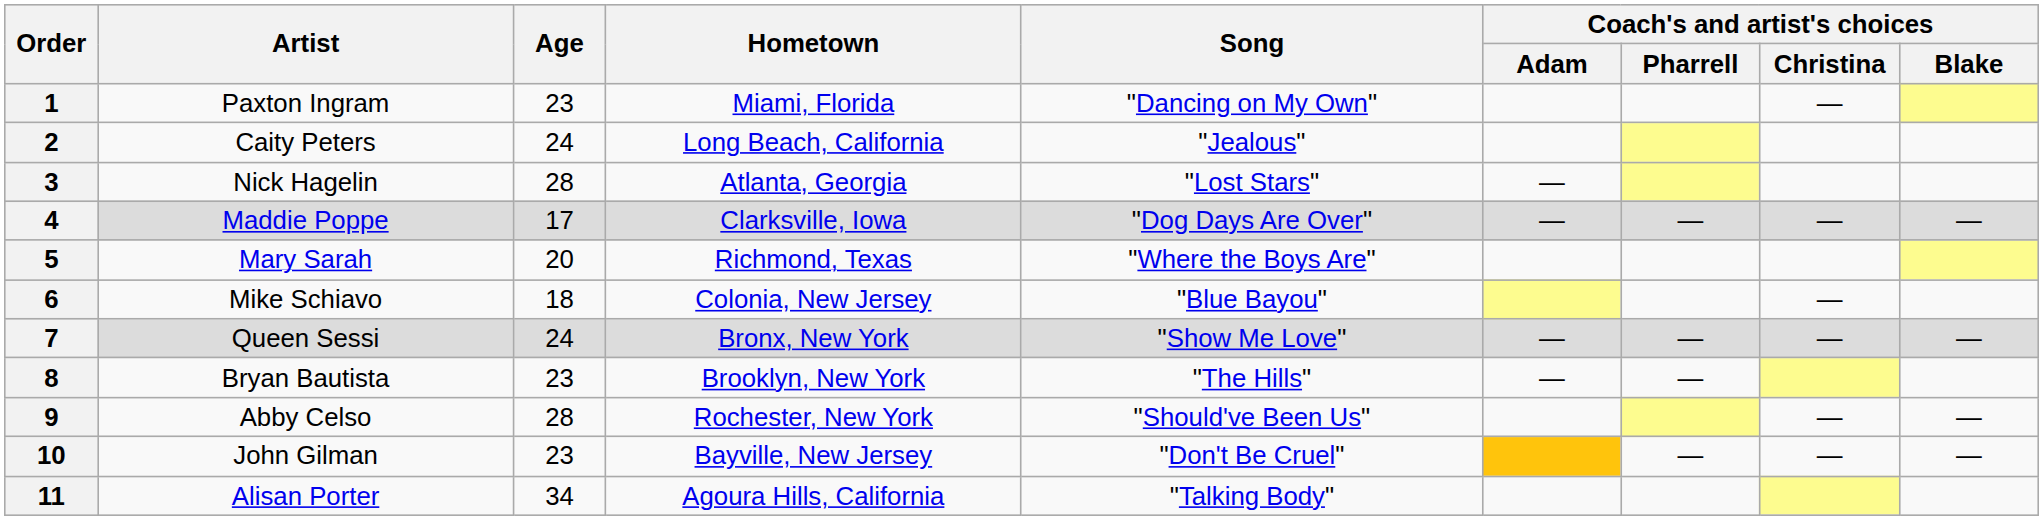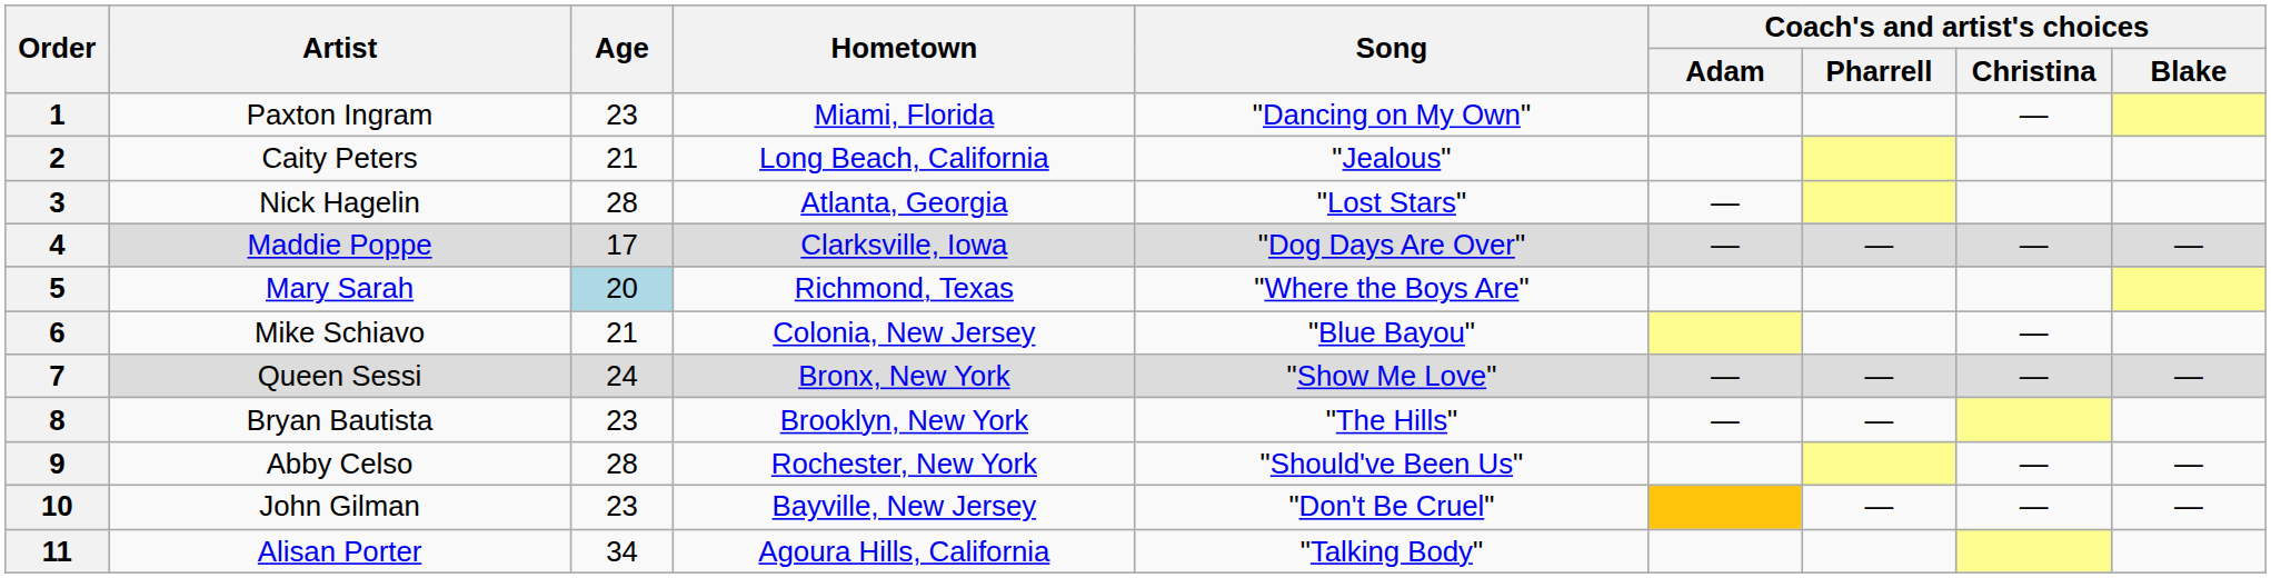2 | Age: 24 -> 21
5 | Age: no background -> lightblue background
6 | Age: 18 -> 21
